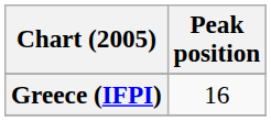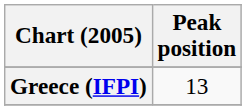Greece (IFPI) | Peak position: 16 -> 13
